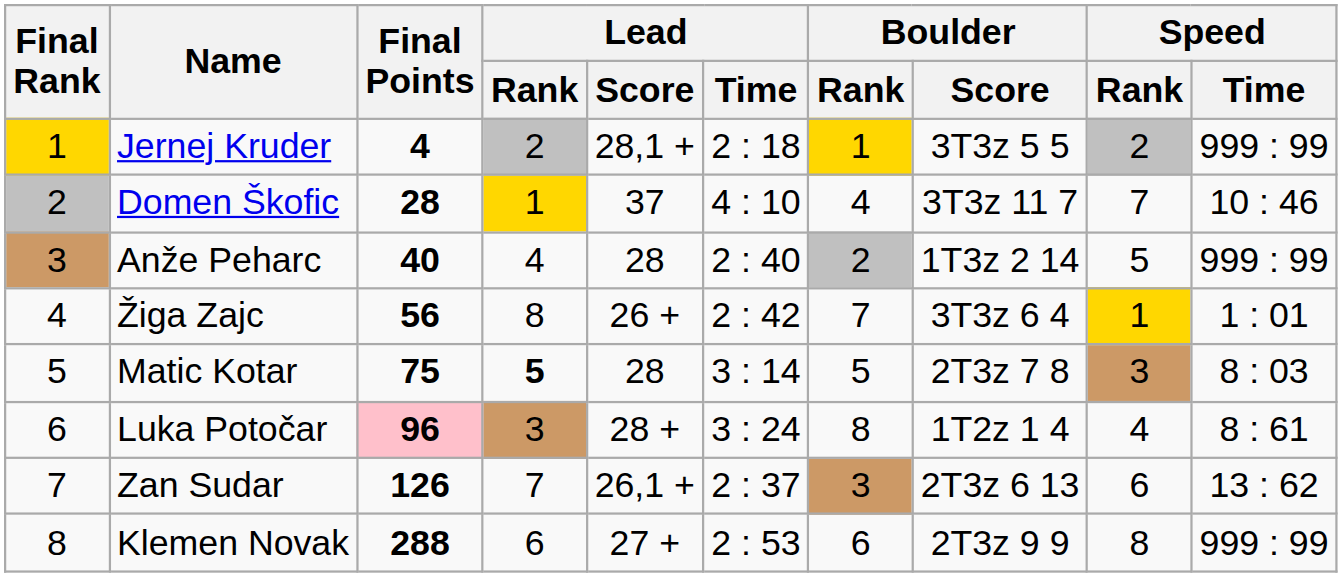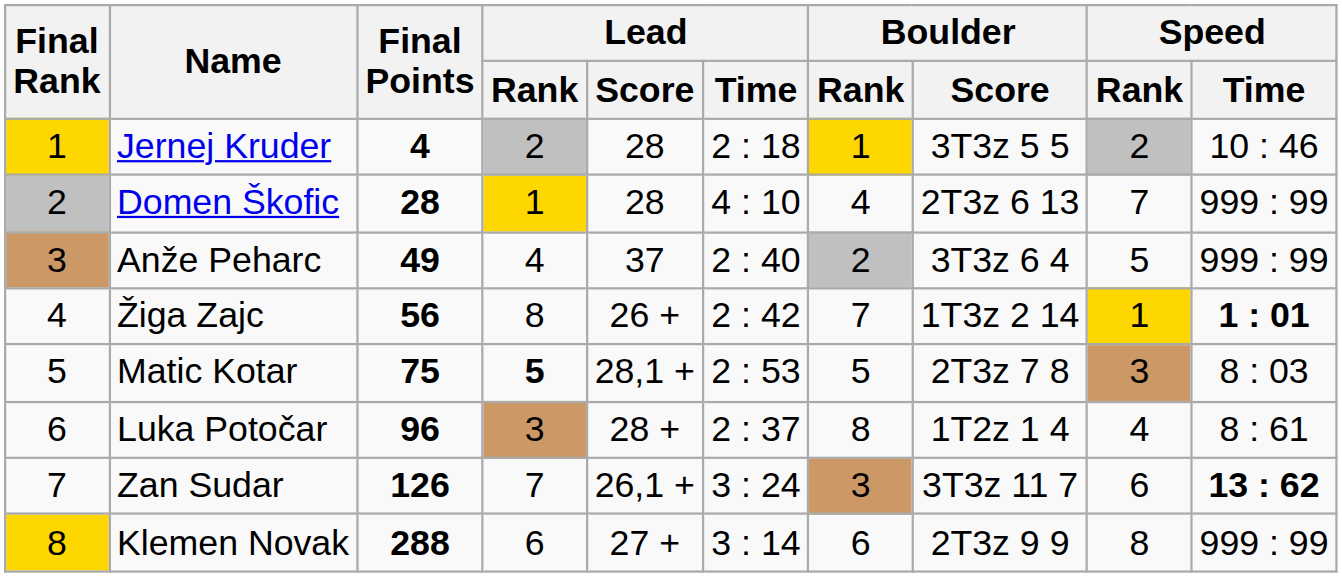Jernej Kruder | Lead / Score: 28,1 + -> 28
Jernej Kruder | Speed / Time: 999 : 99 -> 10 : 46
Domen Škofic | Lead / Score: 37 -> 28
Domen Škofic | Boulder / Score: 3T3z 11 7 -> 2T3z 6 13
Domen Škofic | Speed / Time: 10 : 46 -> 999 : 99
Anže Peharc | Final Points: 40 -> 49
Anže Peharc | Lead / Score: 28 -> 37
Anže Peharc | Boulder / Score: 1T3z 2 14 -> 3T3z 6 4
Žiga Zajc | Boulder / Score: 3T3z 6 4 -> 1T3z 2 14
Žiga Zajc | Speed / Time: normal -> bold
Matic Kotar | Lead / Score: 28 -> 28,1 +
Matic Kotar | Lead / Time: 3 : 14 -> 2 : 53
Luka Potočar | Final Points: pink background -> no background
Luka Potočar | Lead / Time: 3 : 24 -> 2 : 37
Zan Sudar | Lead / Time: 2 : 37 -> 3 : 24
Zan Sudar | Boulder / Score: 2T3z 6 13 -> 3T3z 11 7
Zan Sudar | Speed / Time: normal -> bold
Klemen Novak | Final Rank: no background -> gold background
Klemen Novak | Lead / Time: 2 : 53 -> 3 : 14
